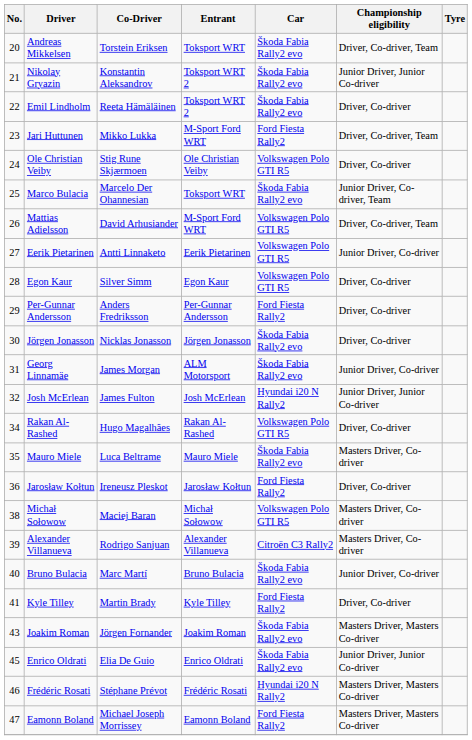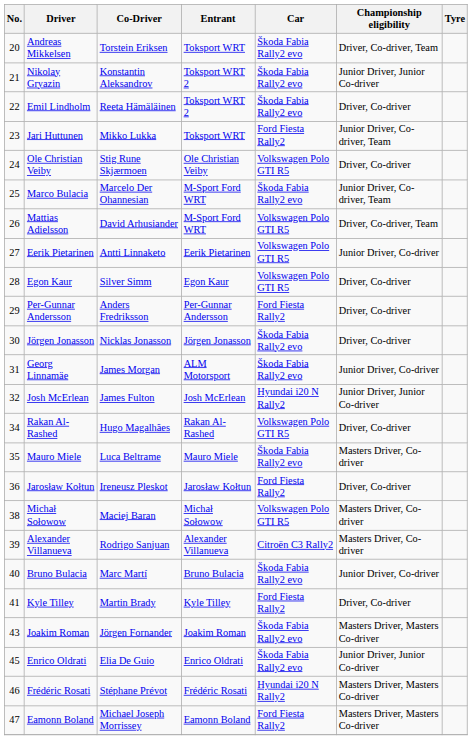Jari Huttunen | Entrant: M-Sport Ford WRT -> Toksport WRT
Jari Huttunen | Championship eligibility: Driver, Co-driver, Team -> Junior Driver, Co-driver, Team
Marco Bulacia | Entrant: Toksport WRT -> M-Sport Ford WRT
